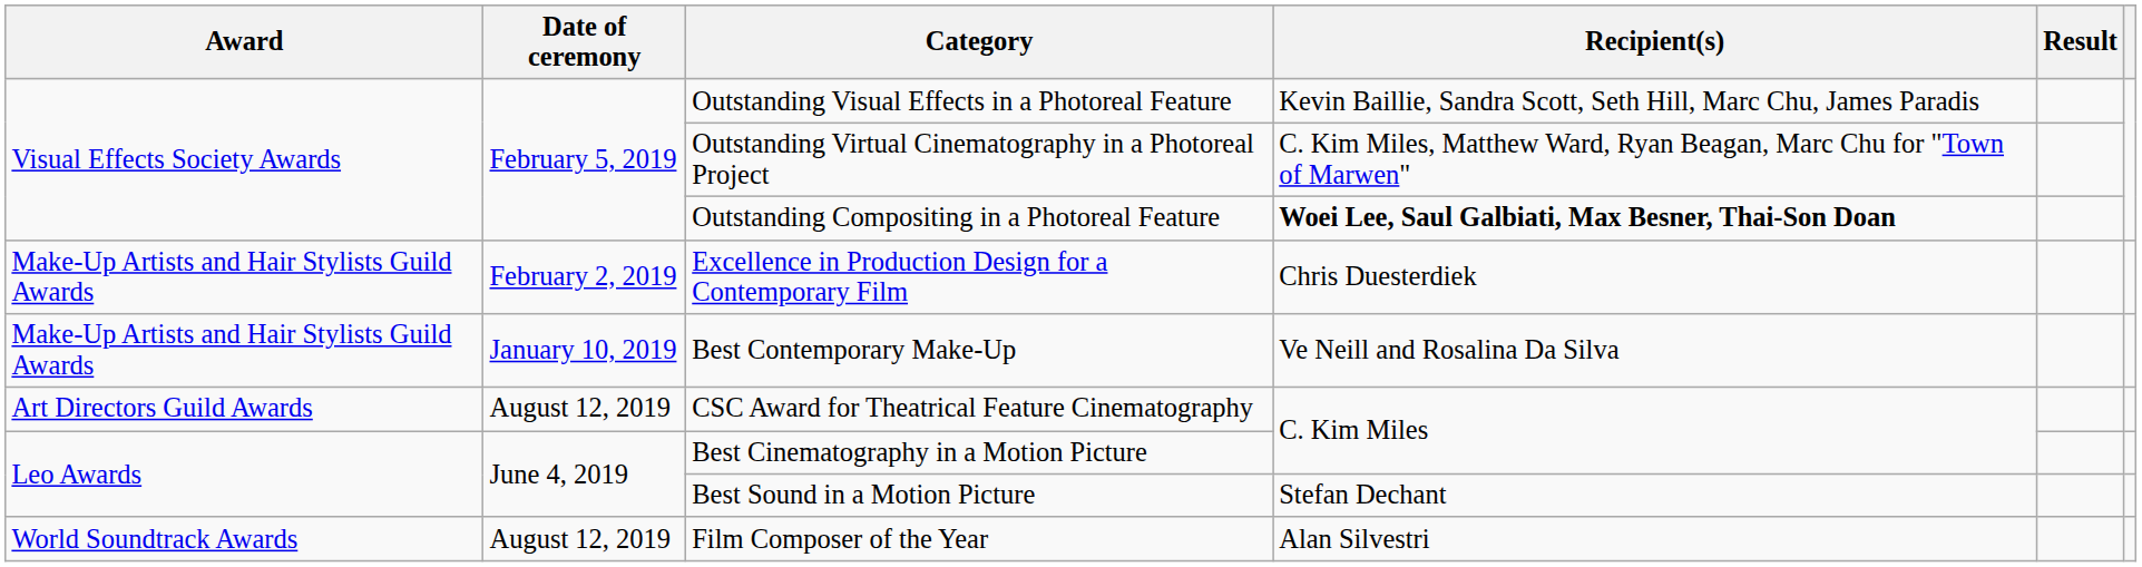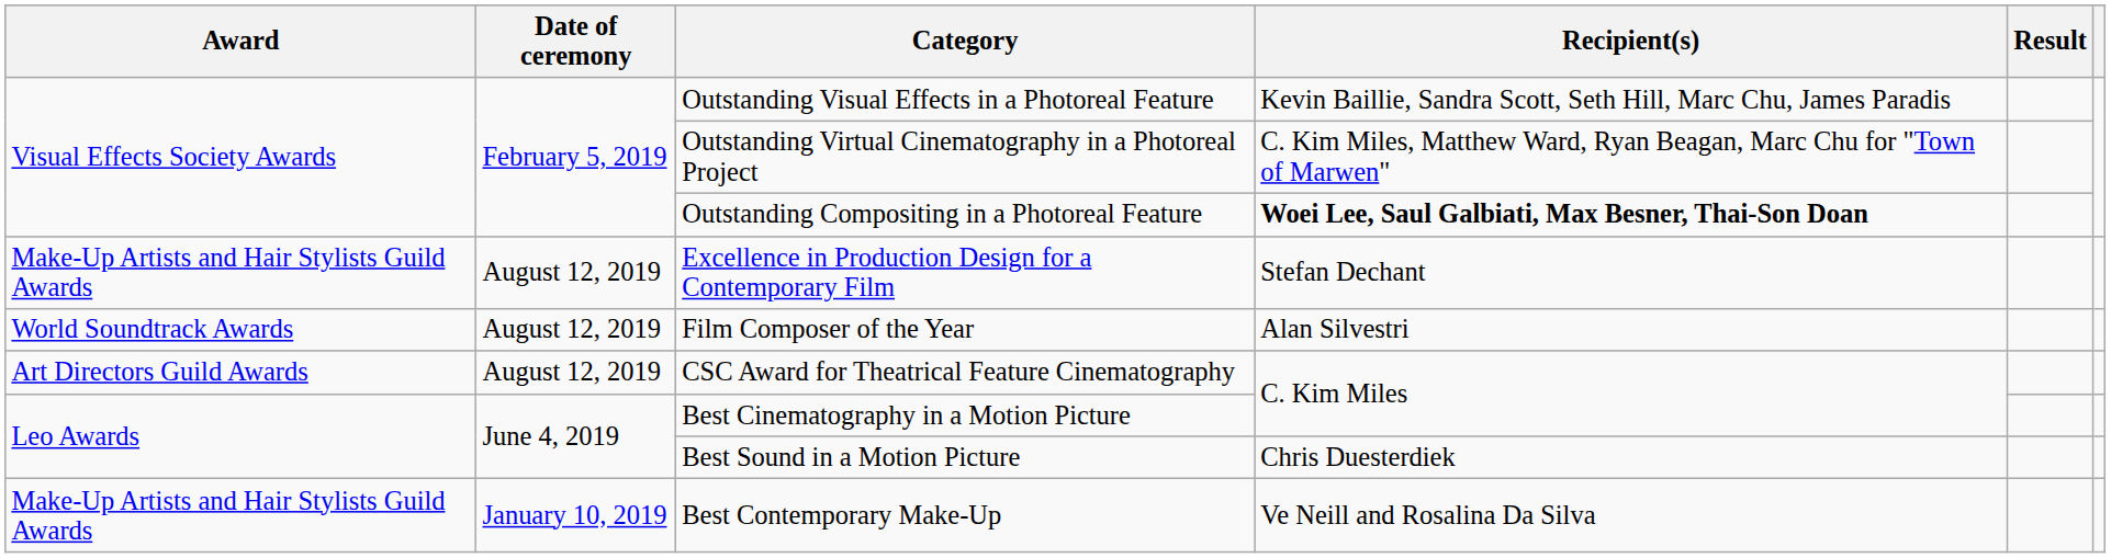Excellence in Production Design for a Contemporary Film | Date of ceremony: February 2, 2019 -> August 12, 2019
Excellence in Production Design for a Contemporary Film | Recipient(s): Chris Duesterdiek -> Stefan Dechant
rows swapped: Best Contemporary Make-Up <-> Film Composer of the Year
Best Sound in a Motion Picture | Recipient(s): Stefan Dechant -> Chris Duesterdiek
